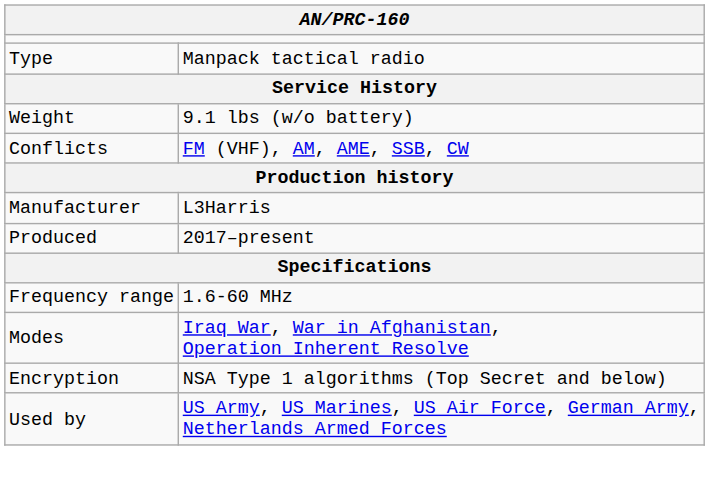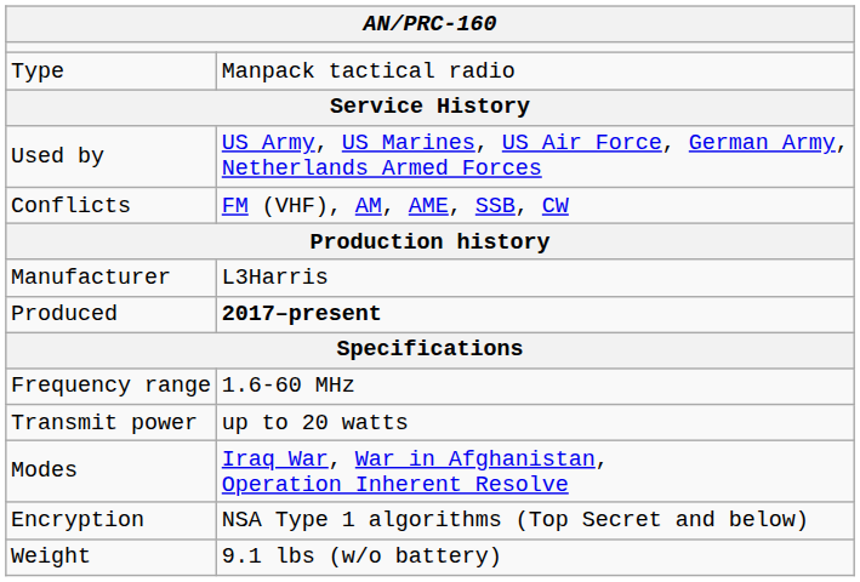rows swapped: Used by <-> Weight
Produced | column 2: normal -> bold
+ row: Transmit power | up to 20 watts
